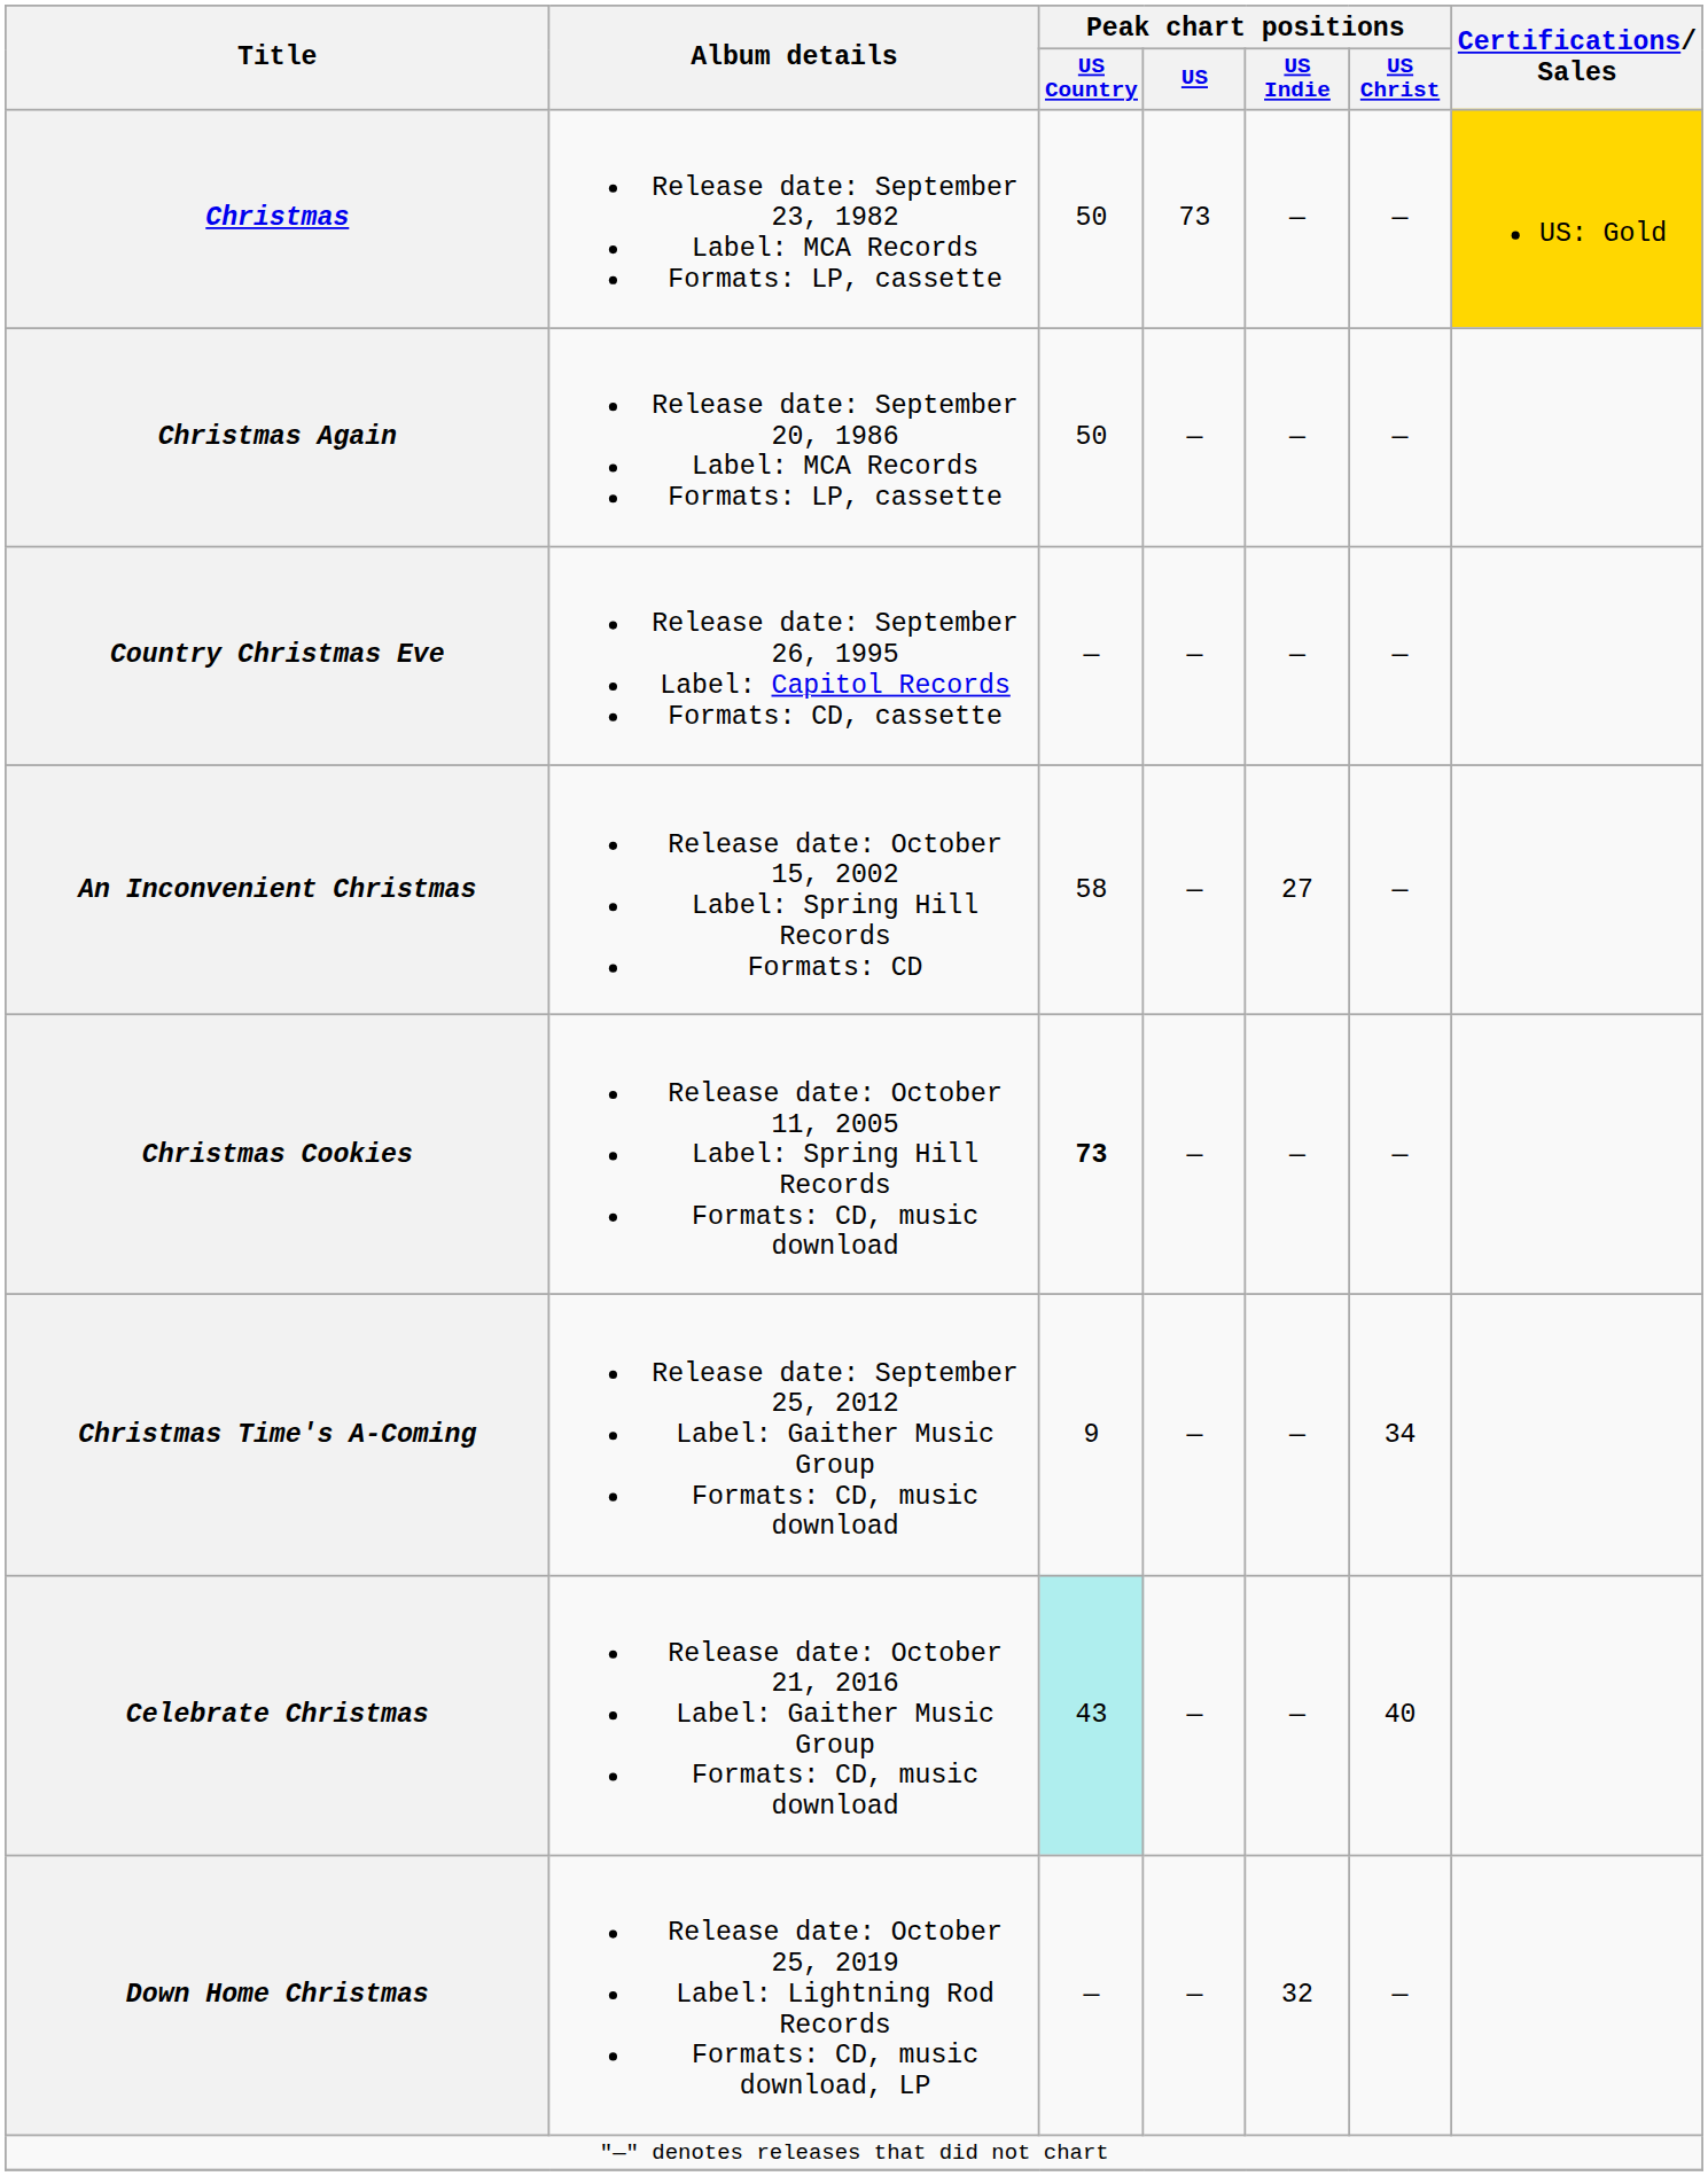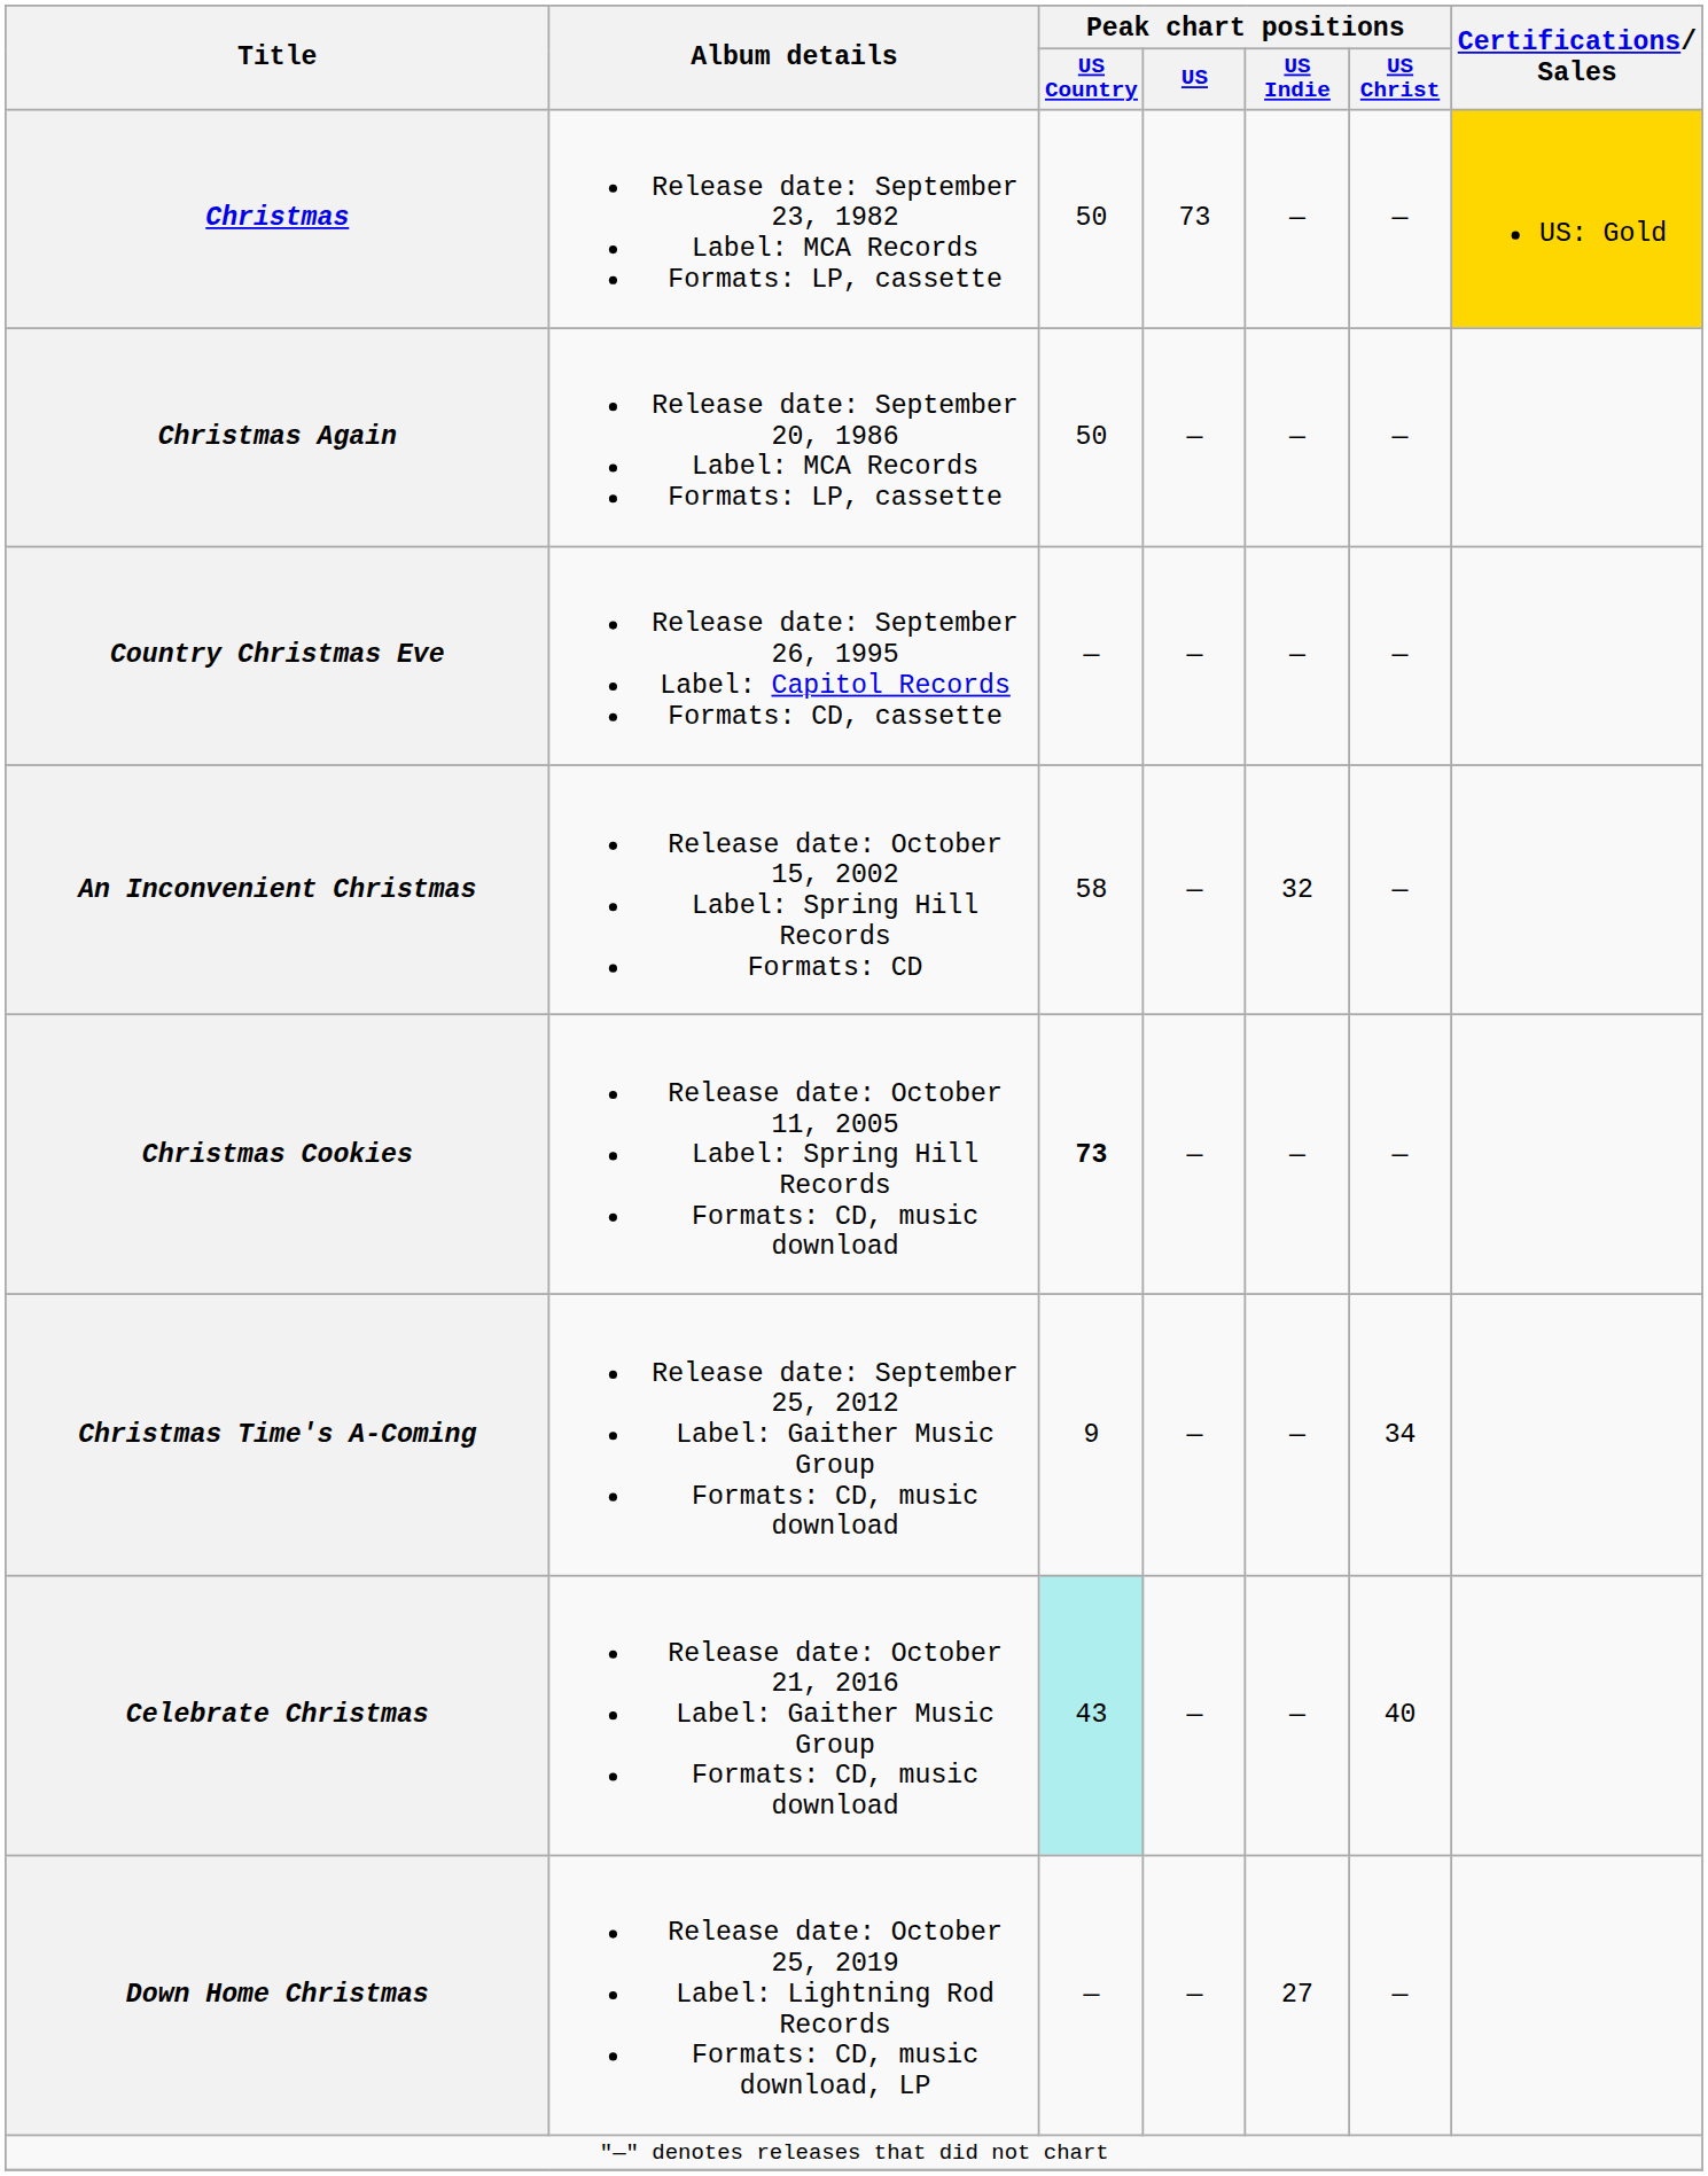An Inconvenient Christmas | Peak chart positions / US Indie: 27 -> 32
Down Home Christmas | Peak chart positions / US Indie: 32 -> 27
